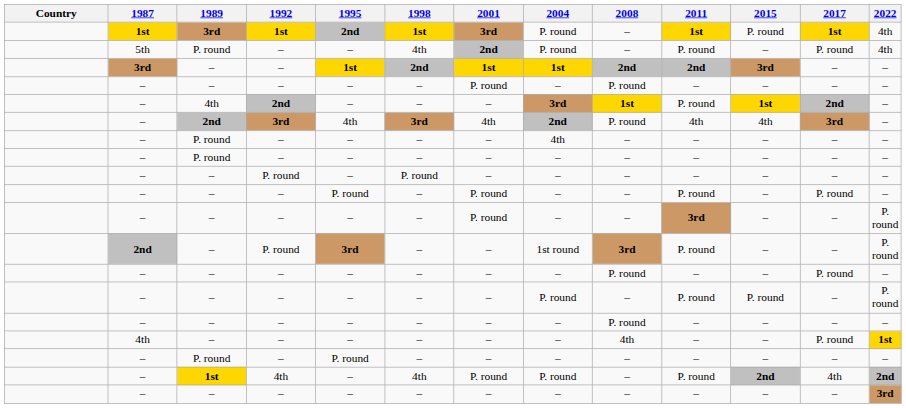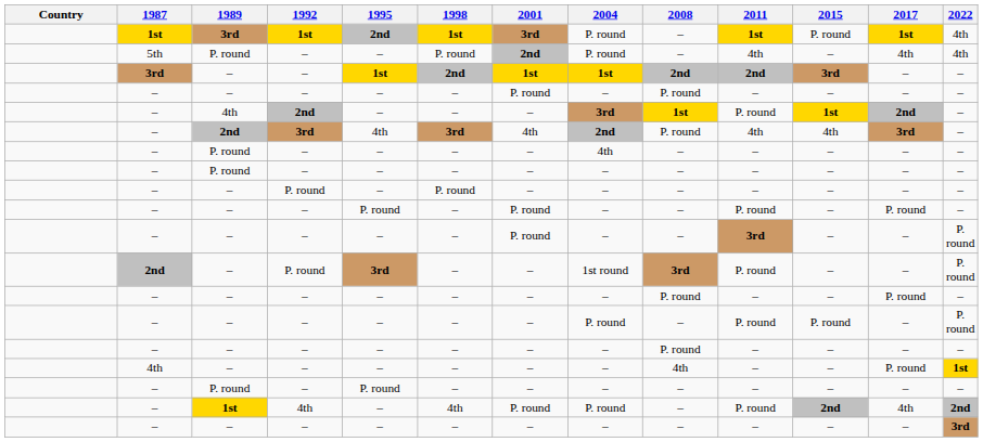5th | 1998: 4th -> P. round
5th | 2011: P. round -> 4th
5th | 2017: P. round -> 4th
